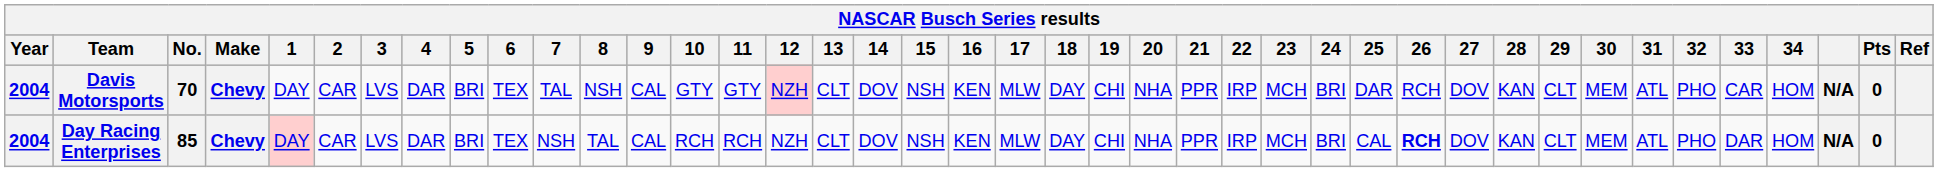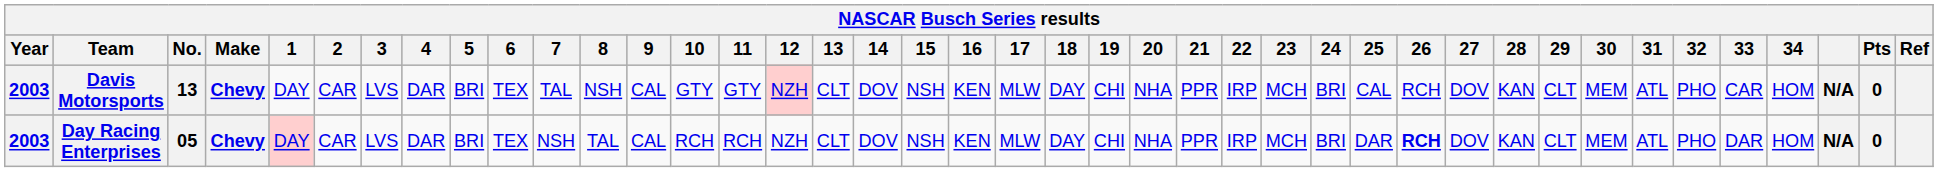Davis Motorsports | Year: 2004 -> 2003
Davis Motorsports | No.: 70 -> 13
Davis Motorsports | 25: DAR -> CAL
Day Racing Enterprises | Year: 2004 -> 2003
Day Racing Enterprises | No.: 85 -> 05
Day Racing Enterprises | 25: CAL -> DAR
